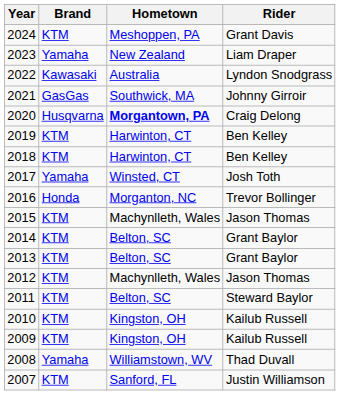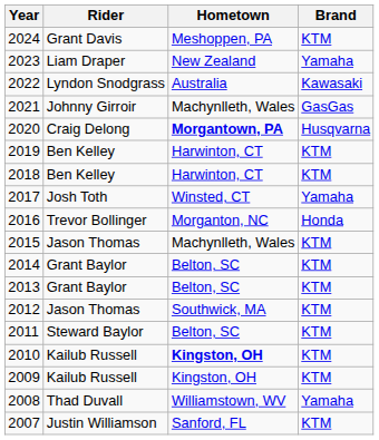columns swapped: Rider <-> Brand
2021 | Hometown: Southwick, MA -> Machynlleth, Wales
2012 | Hometown: Machynlleth, Wales -> Southwick, MA
2010 | Hometown: normal -> bold
